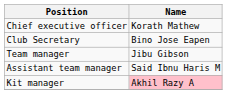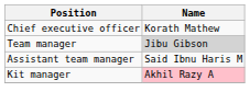- row: Club Secretary | Bino Jose Eapen
Team manager | Name: no background -> lightgrey background
